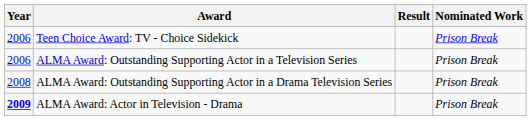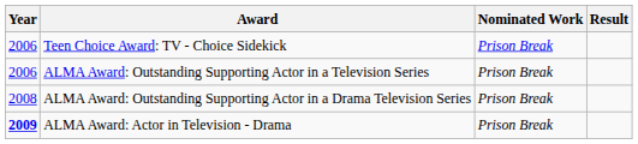columns swapped: Nominated Work <-> Result
